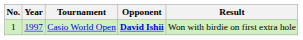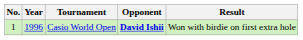Casio World Open | Year: 1997 -> 1996
